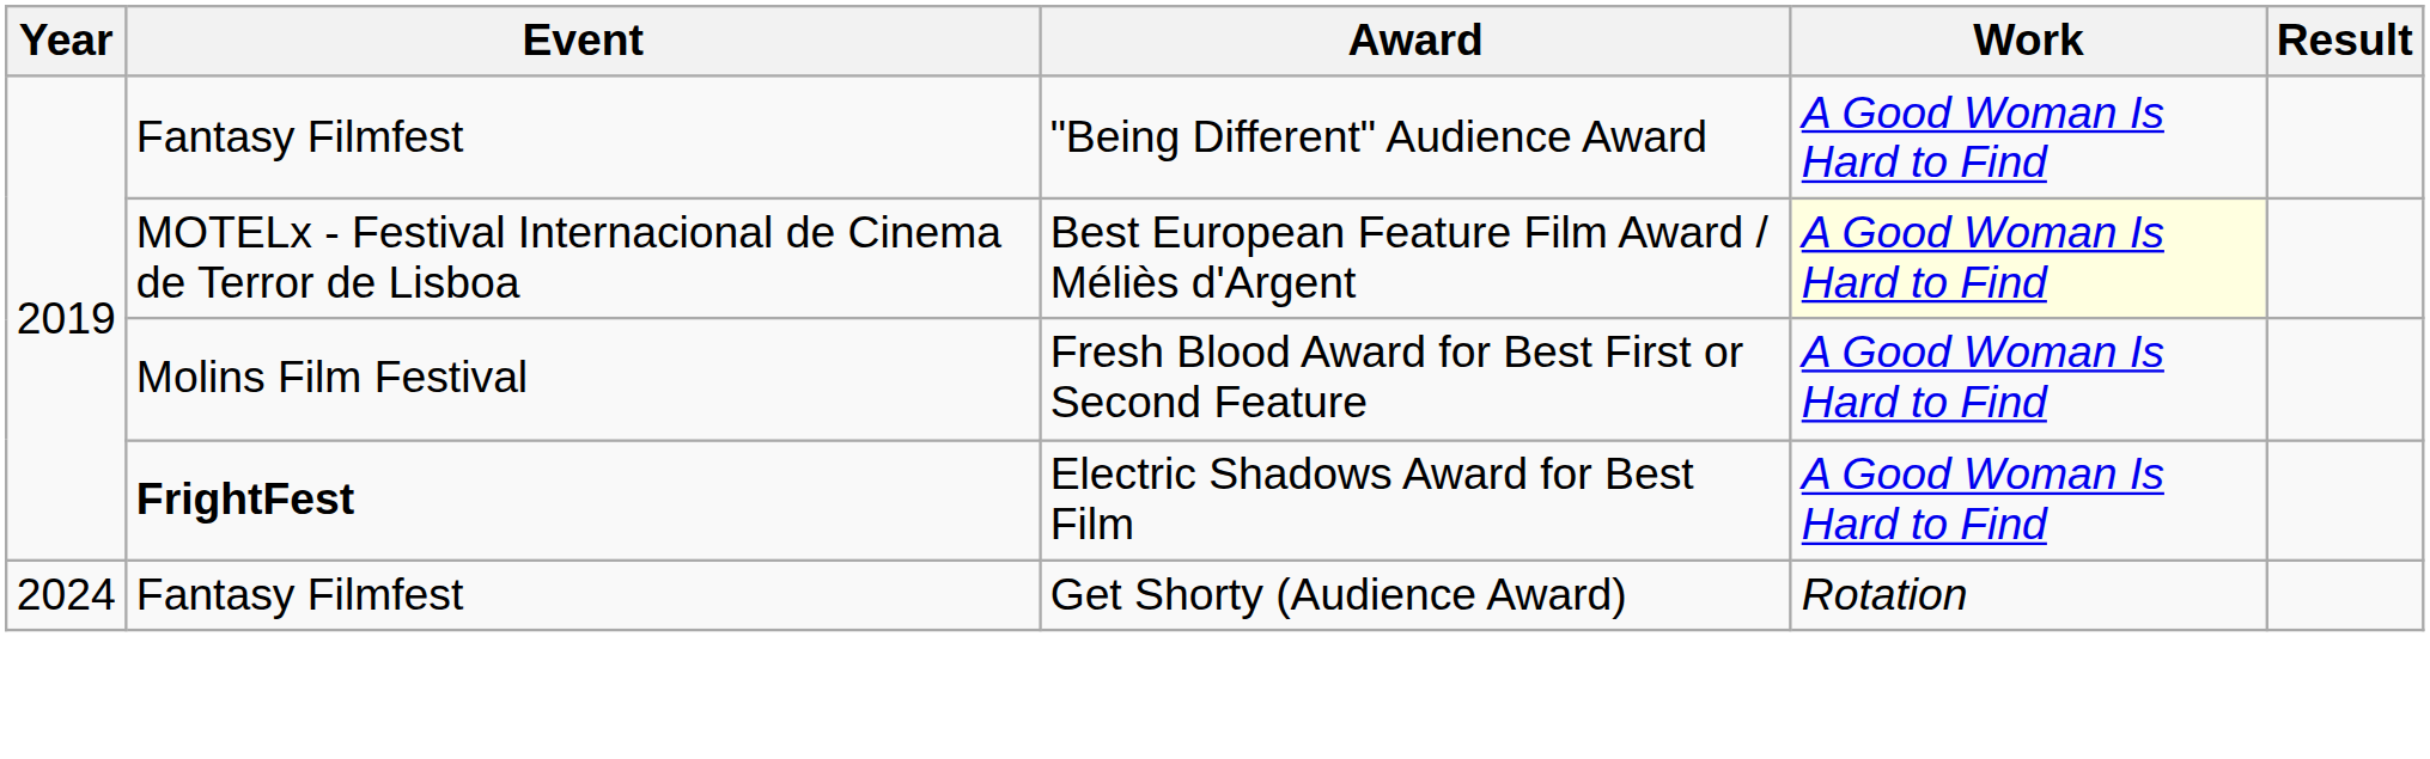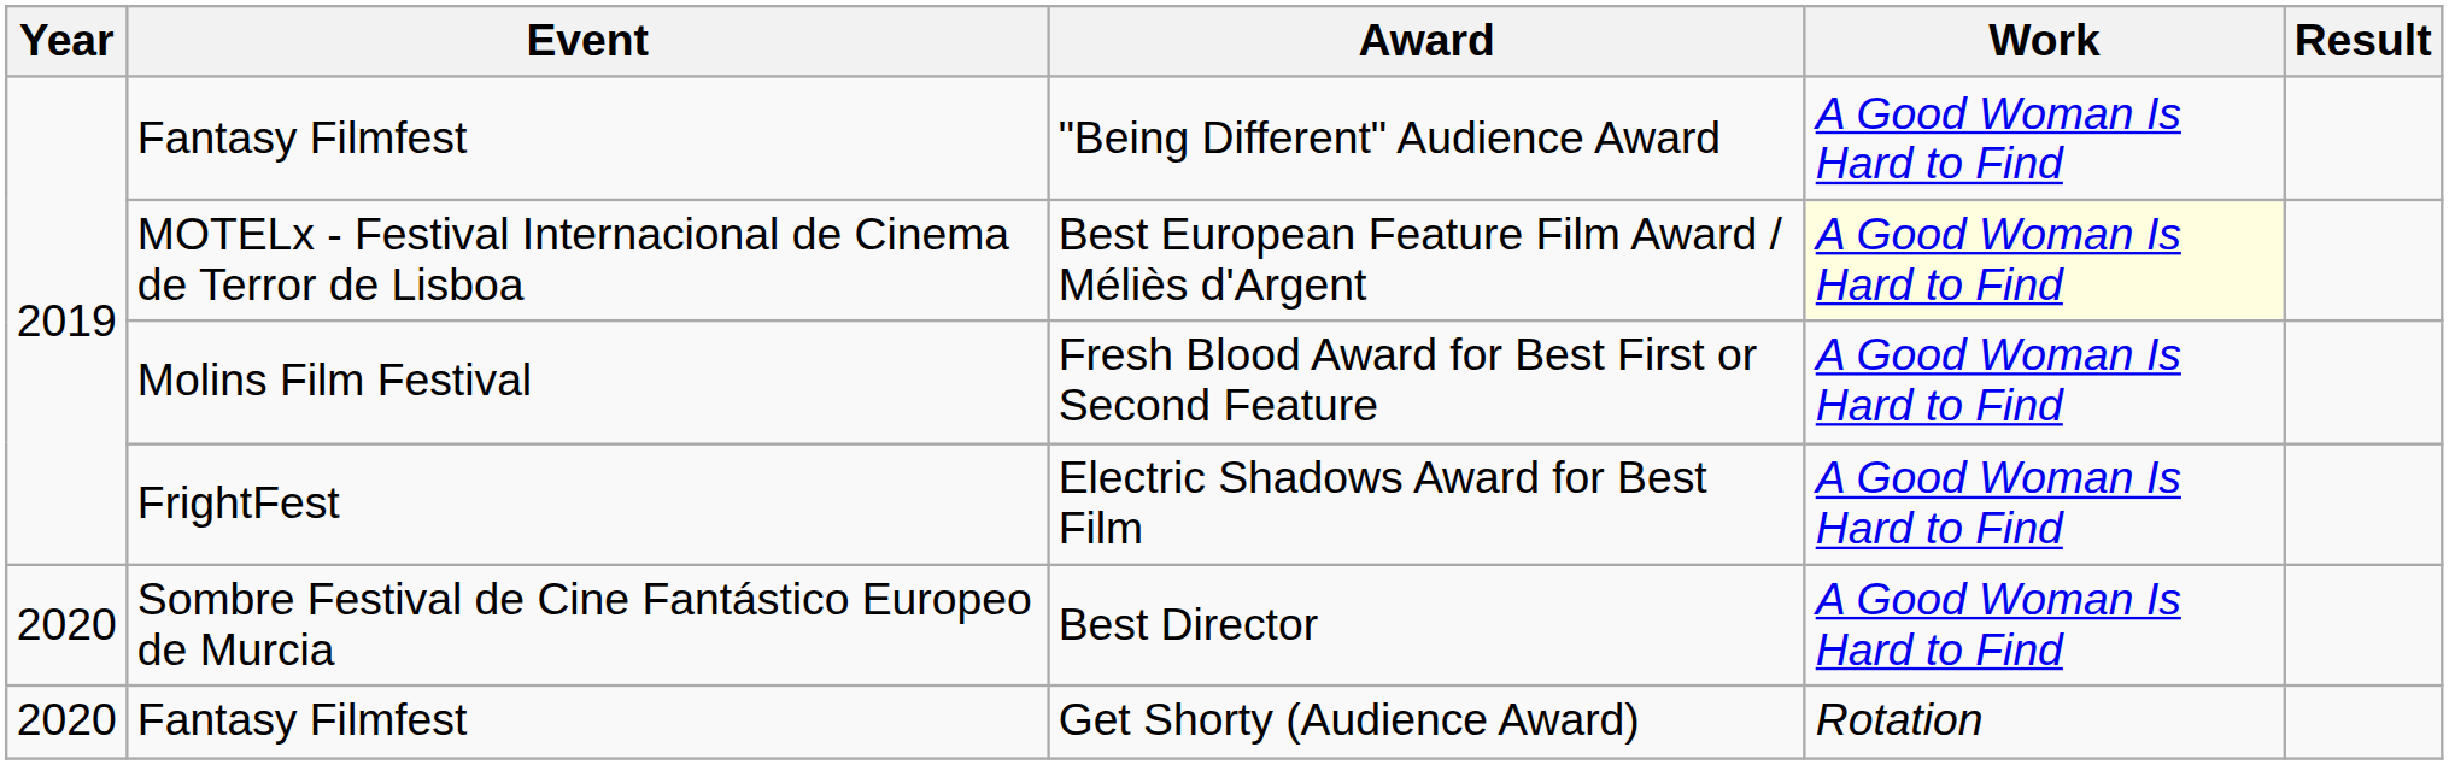Electric Shadows Award for Best Film | Event: bold -> normal
+ row: 2020 | Sombre Festival de Cine Fantástico Europeo de Murcia | Best Director | A Good Woman Is Hard to Find
Get Shorty (Audience Award) | Year: 2024 -> 2020
